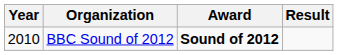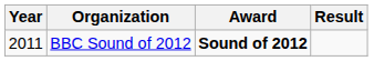BBC Sound of 2012 | Year: 2010 -> 2011
